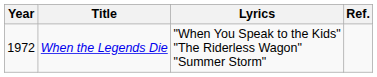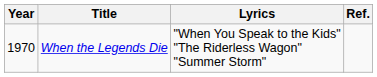When the Legends Die | Year: 1972 -> 1970
